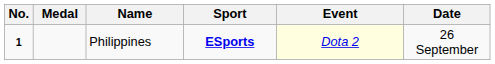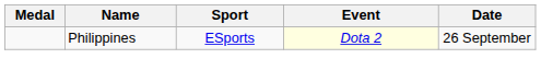- column: No. | 1
Philippines | Sport: bold -> normal
